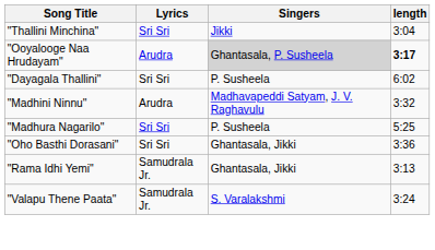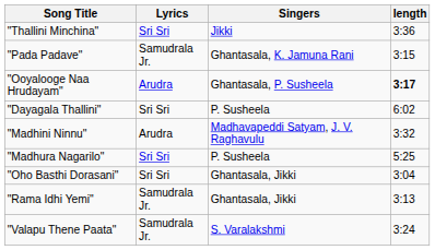"Thallini Minchina" | length: 3:04 -> 3:36
+ row: "Pada Padave" | Samudrala Jr. | Ghantasala, K. Jamuna Rani | 3:15
"Ooyalooge Naa Hrudayam" | Singers: lightgrey background -> no background
"Oho Basthi Dorasani" | length: 3:36 -> 3:04
